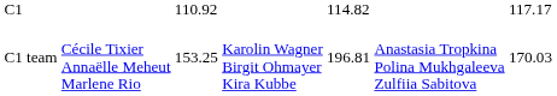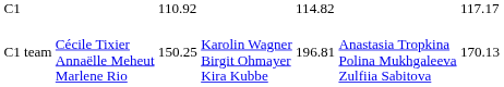C1 team | column 3: 153.25 -> 150.25
C1 team | column 7: 170.03 -> 170.13
